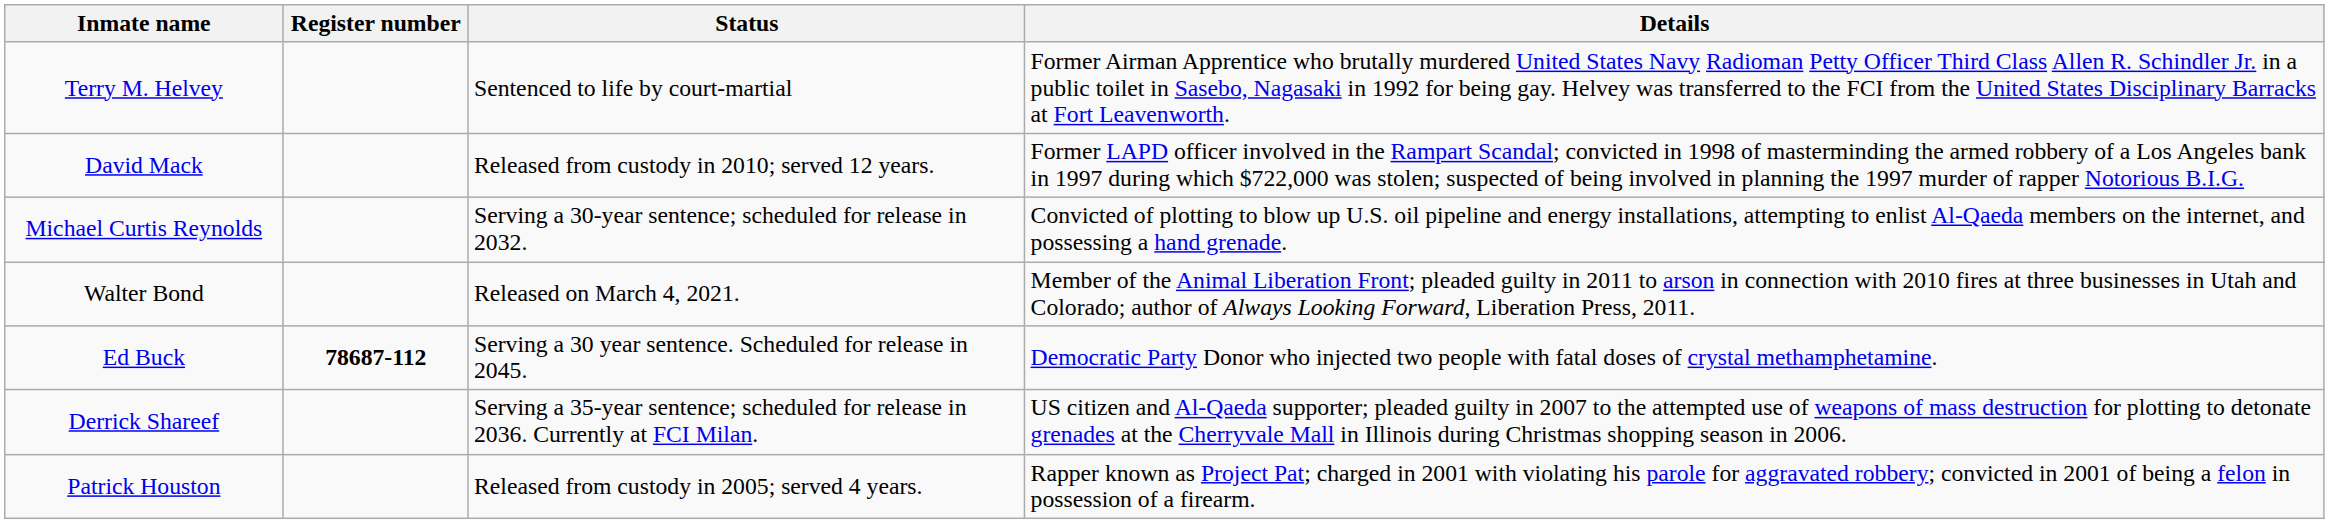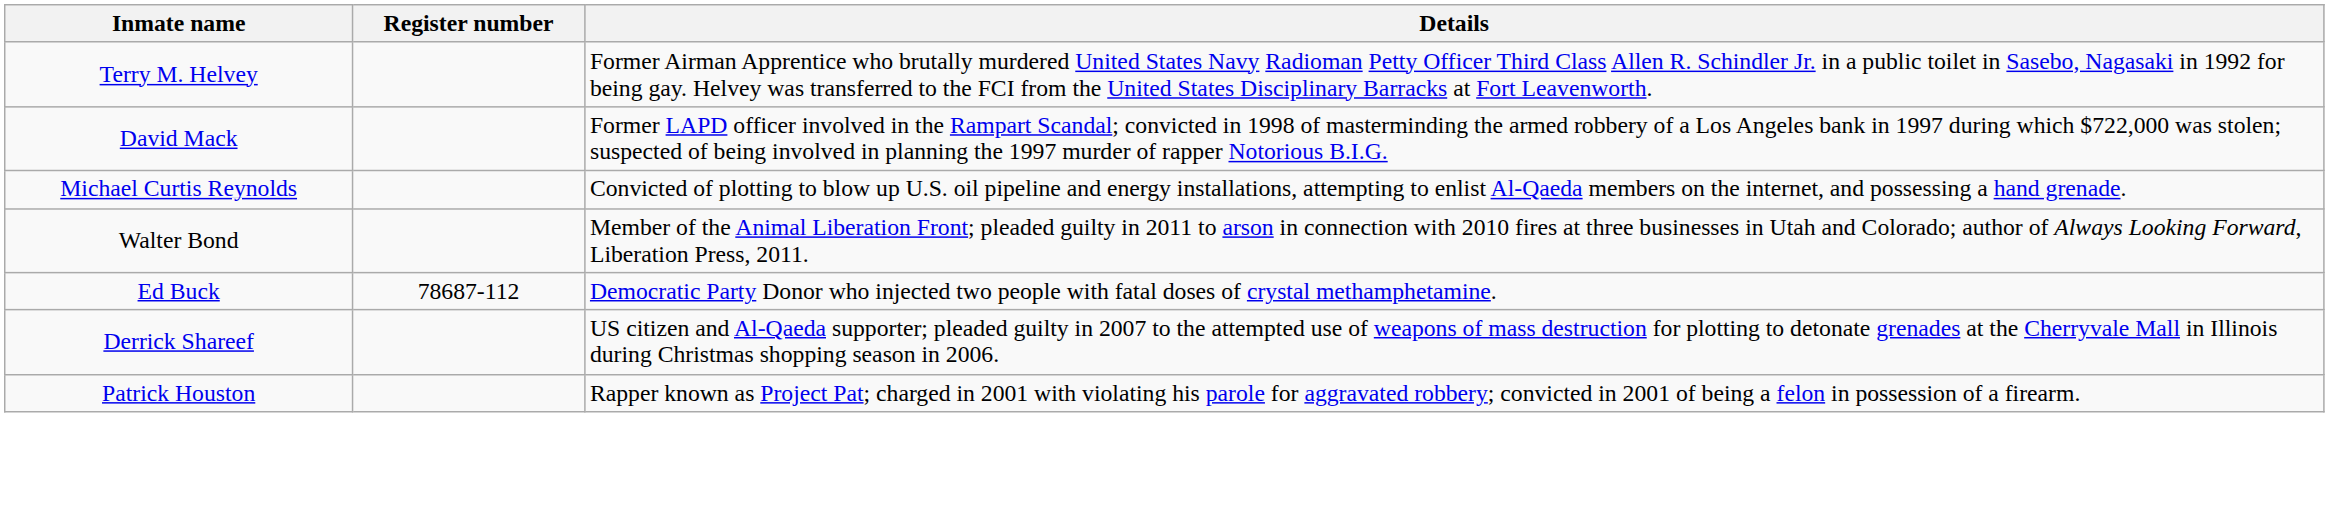- column: Status | Sentenced to life by court-martial | Released from custody in 2010; served 12 years. | Serving a 30-year sentence; scheduled for release in 2032. | Released on March 4, 2021. | Serving a 30 year sentence. Scheduled for release in 2045. | Serving a 35-year sentence; scheduled for release in 2036. Currently at FCI Milan. | Released from custody in 2005; served 4 years.
Ed Buck | Register number: bold -> normal
